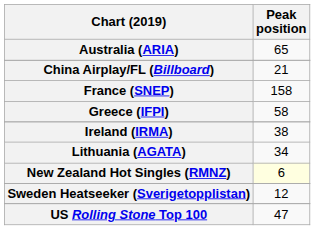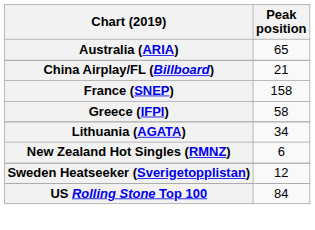- row: Ireland (IRMA) | 38
New Zealand Hot Singles (RMNZ) | Peak position: lightyellow background -> no background
US Rolling Stone Top 100 | Peak position: 47 -> 84
